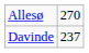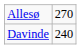Davinde | column 2: 237 -> 240
